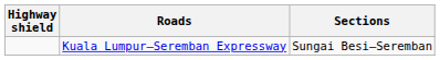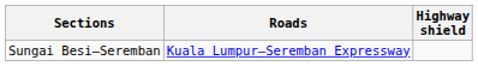columns swapped: Highway shield <-> Sections
